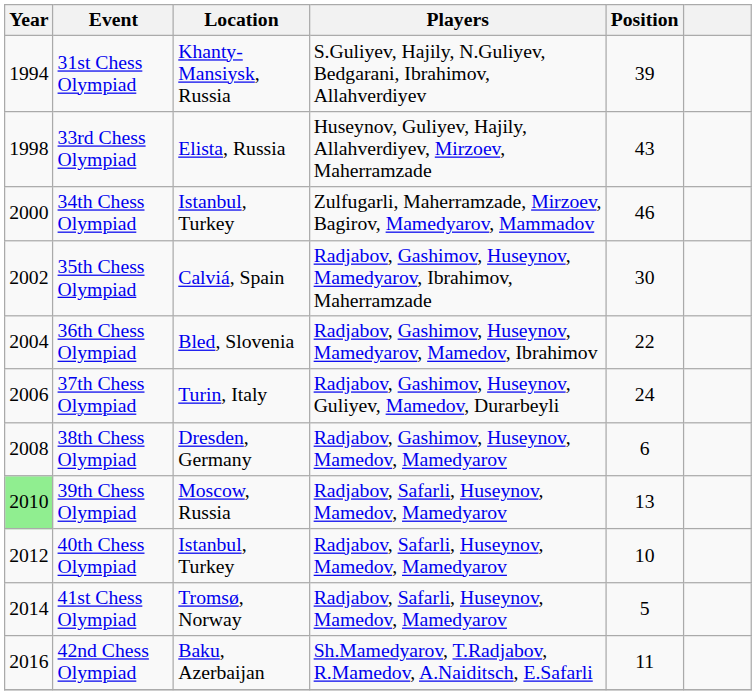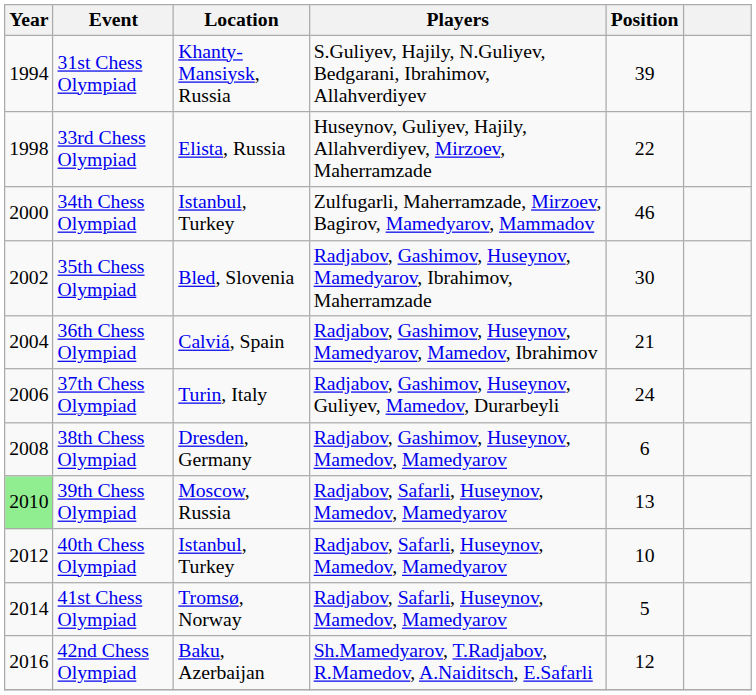33rd Chess Olympiad | Position: 43 -> 22
35th Chess Olympiad | Location: Calviá, Spain -> Bled, Slovenia
36th Chess Olympiad | Location: Bled, Slovenia -> Calviá, Spain
36th Chess Olympiad | Position: 22 -> 21
42nd Chess Olympiad | Position: 11 -> 12
